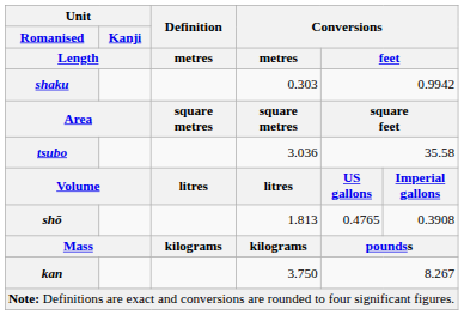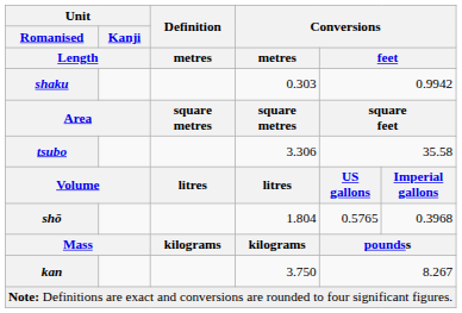tsubo | Conversions / metres: 3.036 -> 3.306
shō | Conversions / metres: 1.813 -> 1.804
shō | column 5: 0.4765 -> 0.5765
shō | column 6: 0.3908 -> 0.3968
